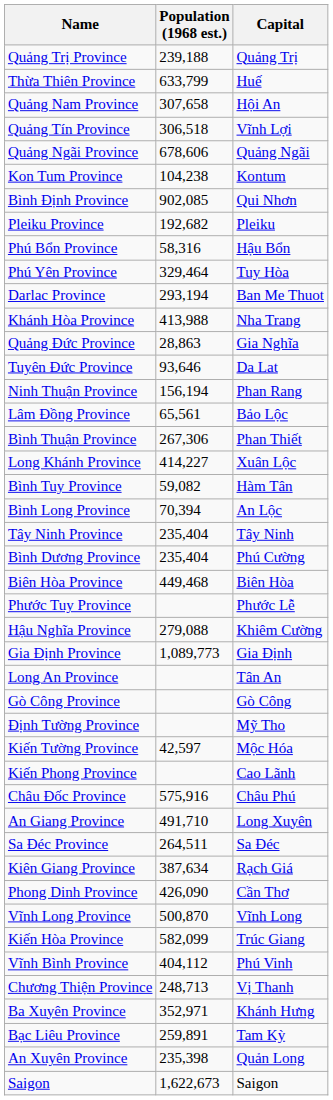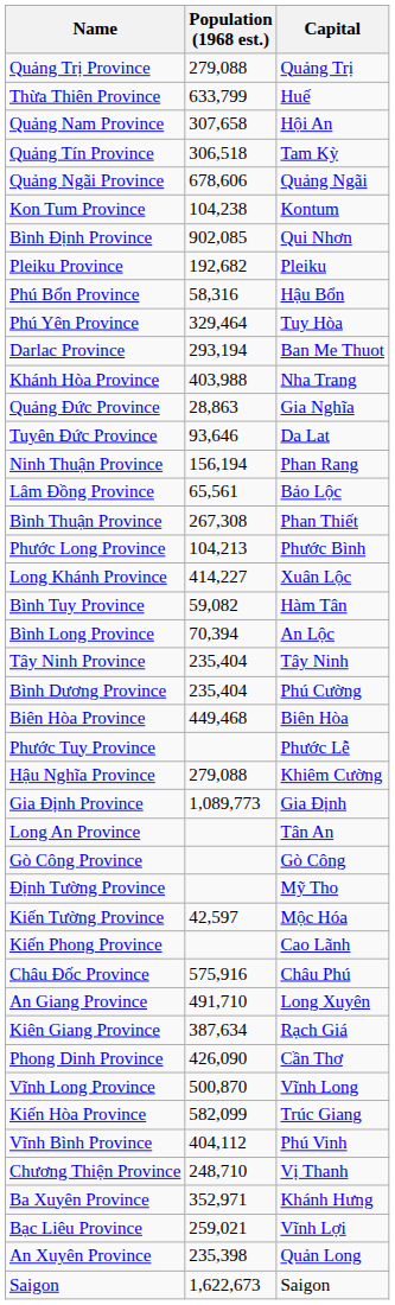Quảng Trị Province | Population (1968 est.): 239,188 -> 279,088
Quảng Tín Province | Capital: Vĩnh Lợi -> Tam Kỳ
Khánh Hòa Province | Population (1968 est.): 413,988 -> 403,988
Bình Thuận Province | Population (1968 est.): 267,306 -> 267,308
+ row: Phước Long Province | 104,213 | Phước Bình
- row: Sa Đéc Province | 264,511 | Sa Đéc
Chương Thiện Province | Population (1968 est.): 248,713 -> 248,710
Bạc Liêu Province | Population (1968 est.): 259,891 -> 259,021
Bạc Liêu Province | Capital: Tam Kỳ -> Vĩnh Lợi
